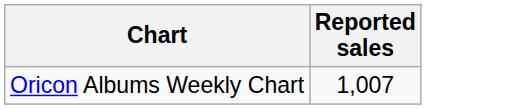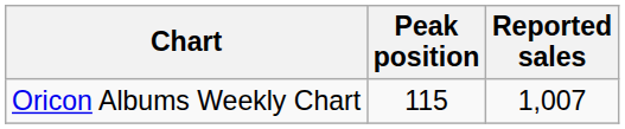+ column: Peak position | 115
